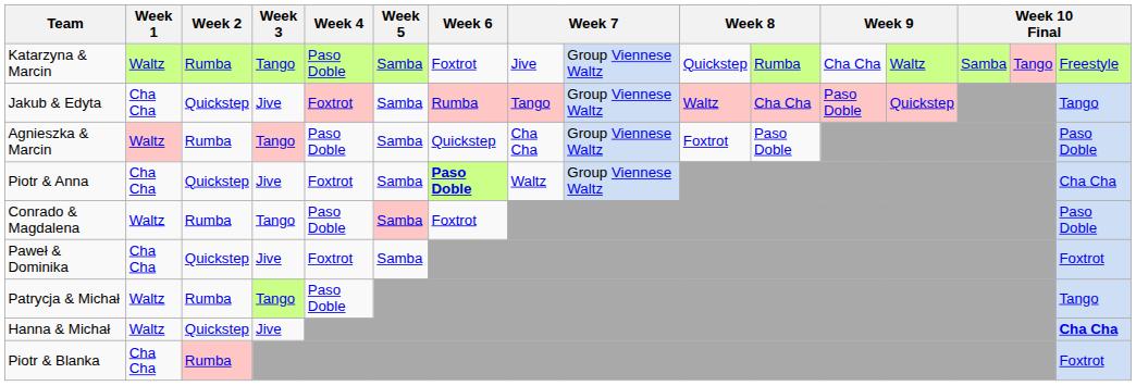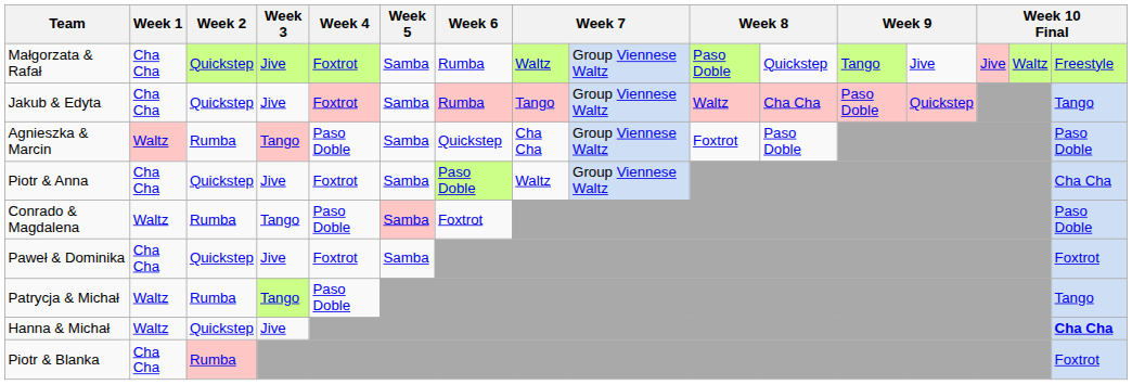- row: Katarzyna & Marcin | Waltz | Rumba | Tango | Paso Doble | Samba | Foxtrot | Jive | Group Viennese Waltz | Quickstep | Rumba | Cha Cha | Waltz | Samba | Tango | Freestyle
+ row: Małgorzata & Rafał | Cha Cha | Quickstep | Jive | Foxtrot | Samba | Rumba | Waltz | Group Viennese Waltz | Paso Doble | Quickstep | Tango | Jive | Jive | Waltz | Freestyle
Piotr & Anna | Week 6: bold -> normal
